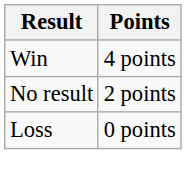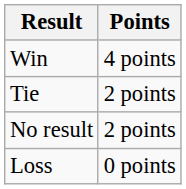+ row: Tie | 2 points
